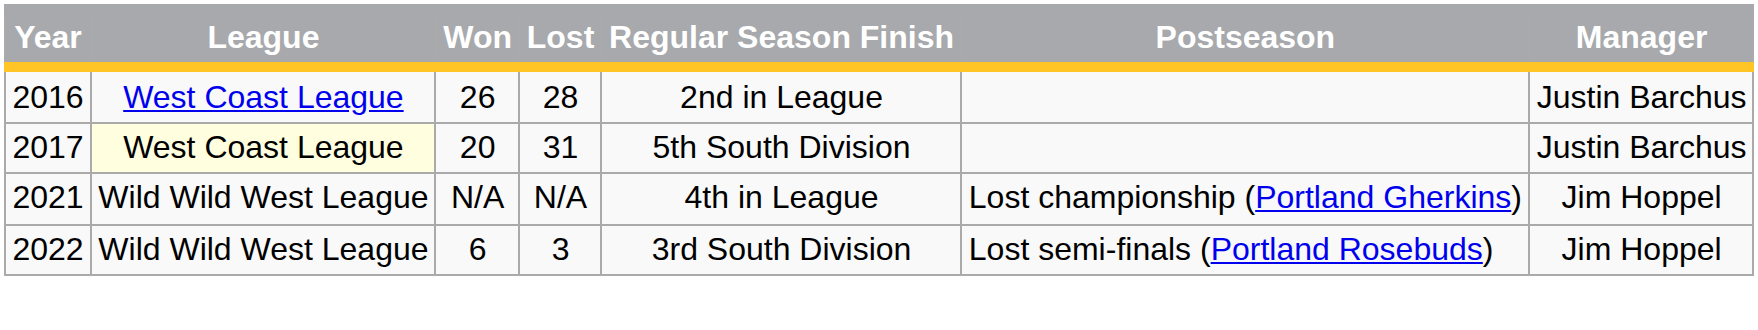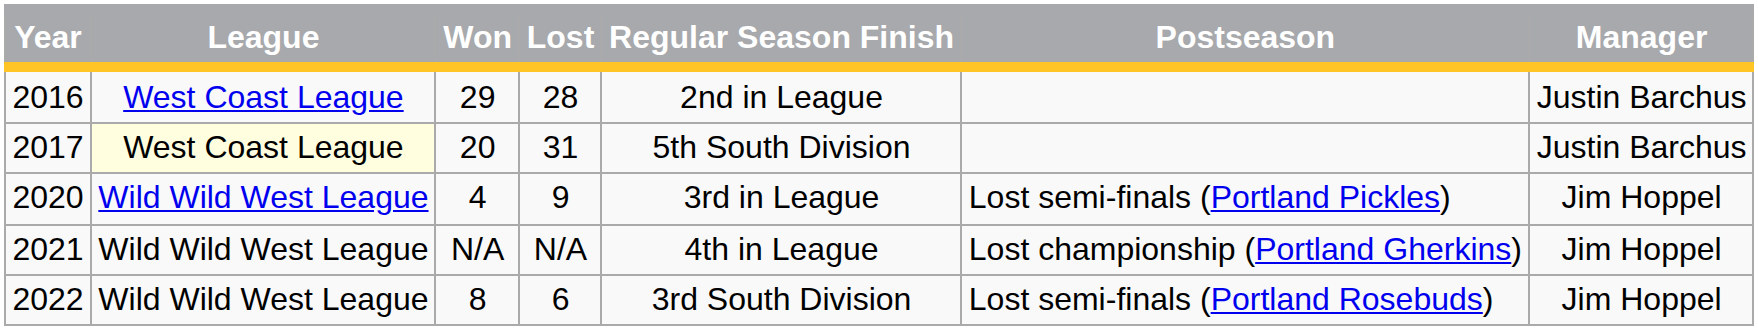2016 | Won: 26 -> 29
+ row: 2020 | Wild Wild West League | 4 | 9 | 3rd in League | Lost semi-finals (Portland Pickles) | Jim Hoppel
2022 | Won: 6 -> 8
2022 | Lost: 3 -> 6
